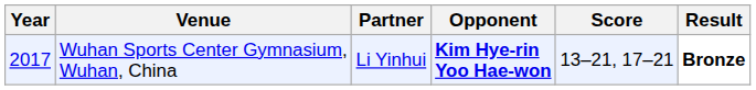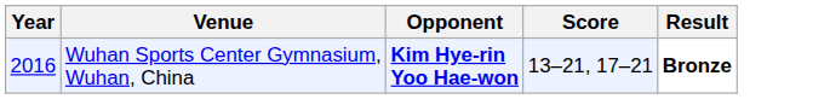- column: Partner | Li Yinhui
Wuhan Sports Center Gymnasium, Wuhan, China | Year: 2017 -> 2016
